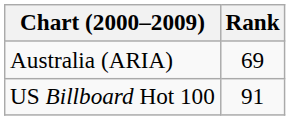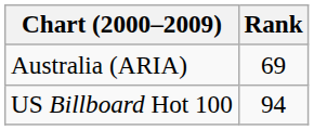US Billboard Hot 100 | Rank: 91 -> 94
